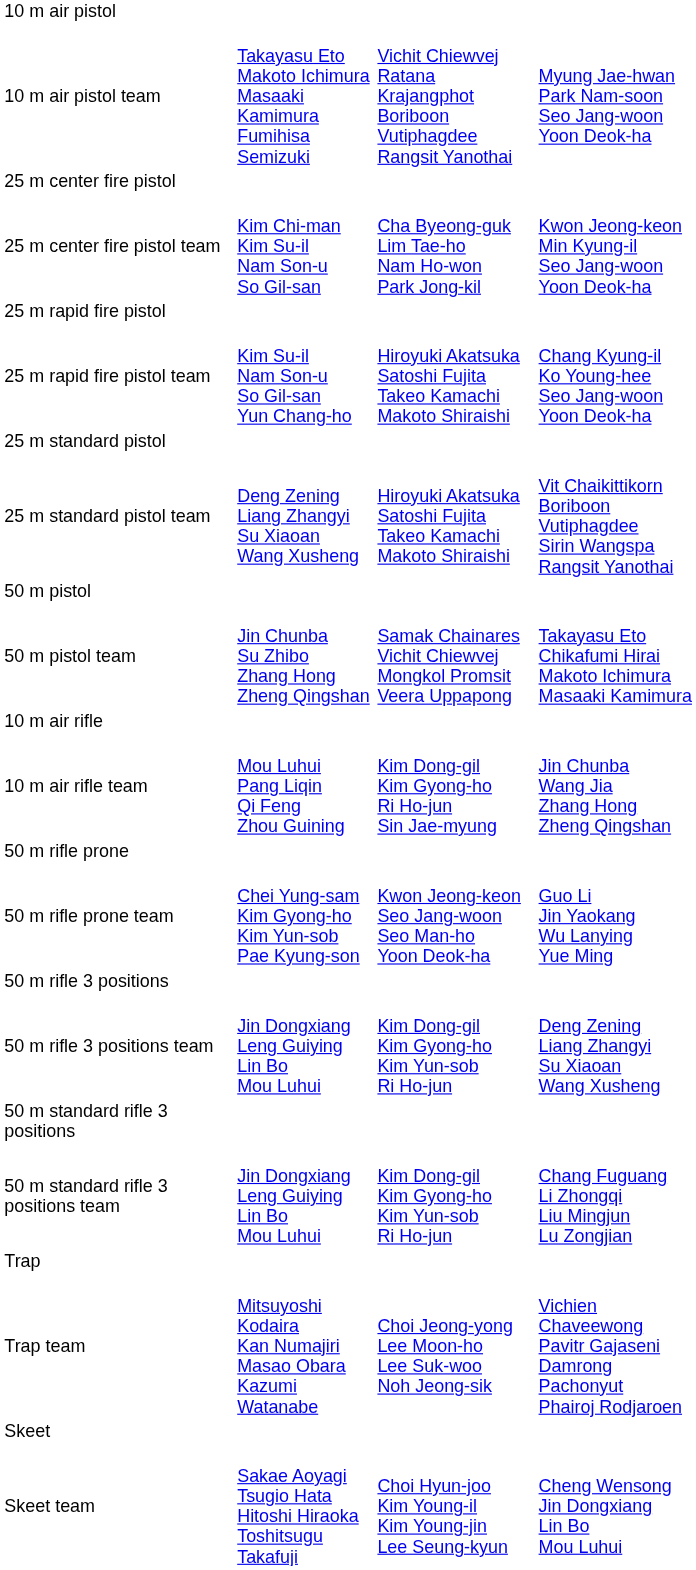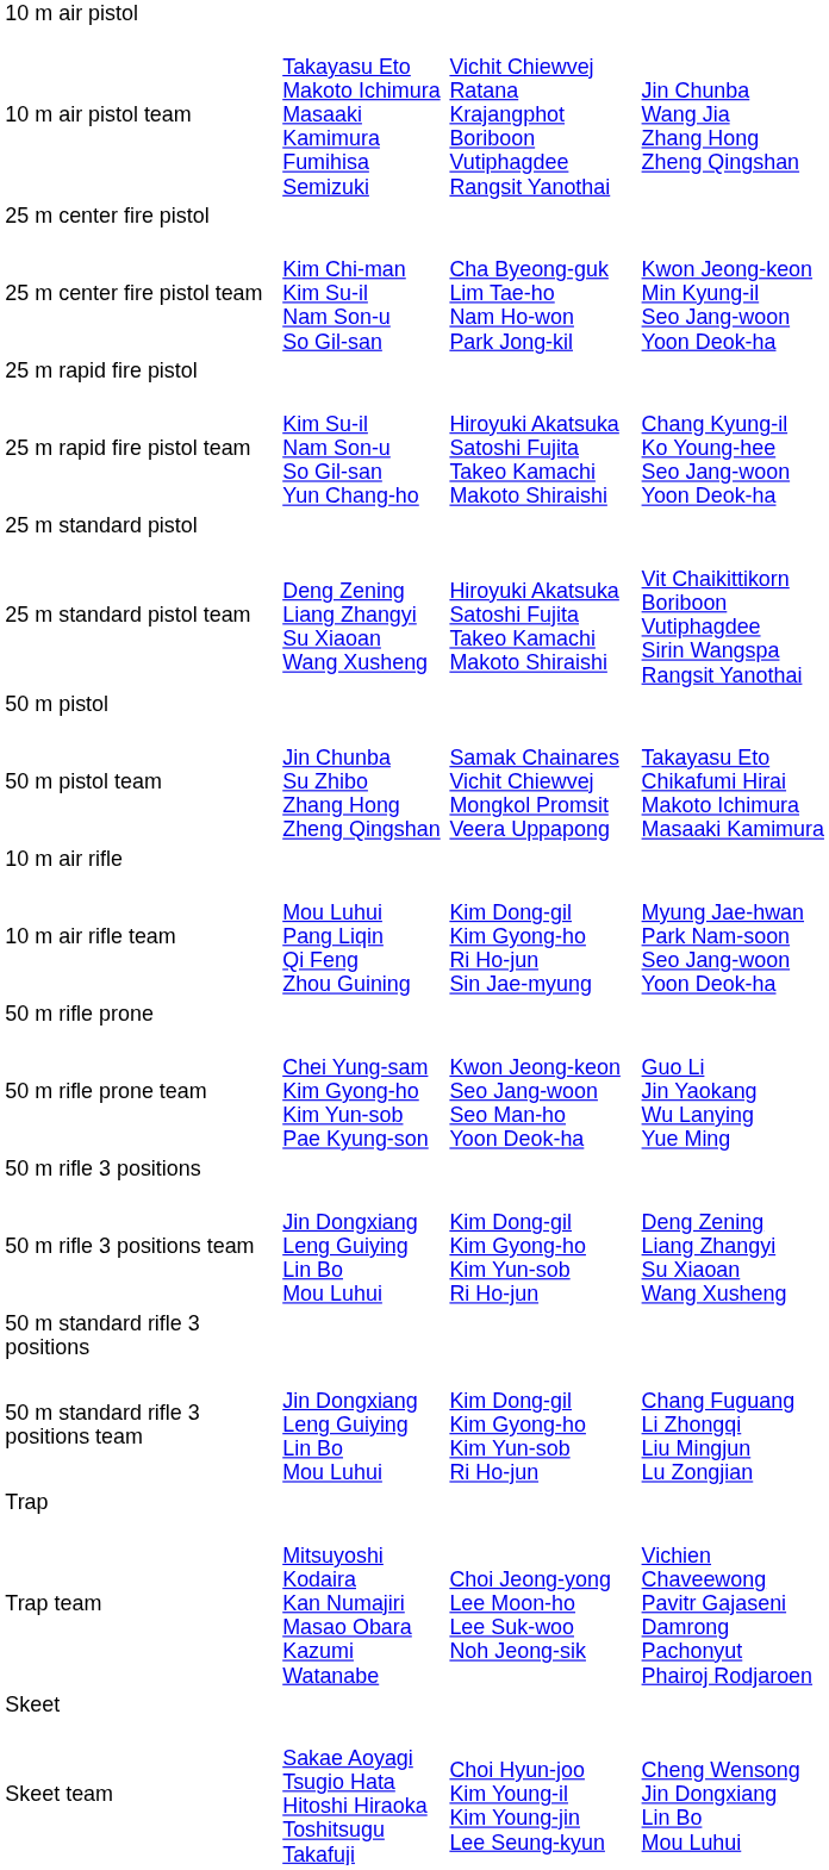10 m air pistol team | column 4: Myung Jae-hwan Park Nam-soon Seo Jang-woon Yoon Deok-ha -> Jin Chunba Wang Jia Zhang Hong Zheng Qingshan
10 m air rifle team | column 4: Jin Chunba Wang Jia Zhang Hong Zheng Qingshan -> Myung Jae-hwan Park Nam-soon Seo Jang-woon Yoon Deok-ha
